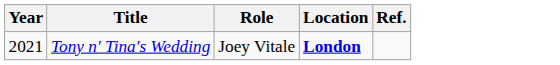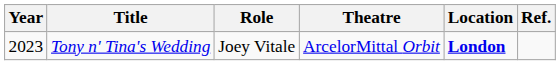+ column: Theatre | ArcelorMittal Orbit
Tony n' Tina's Wedding | Year: 2021 -> 2023
